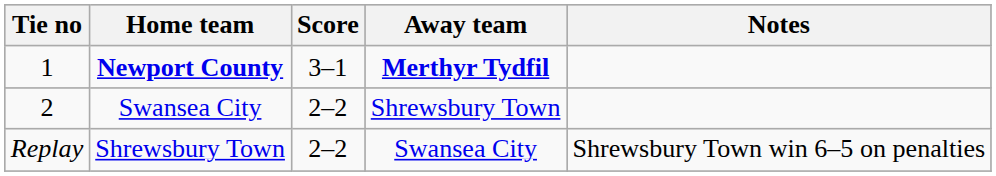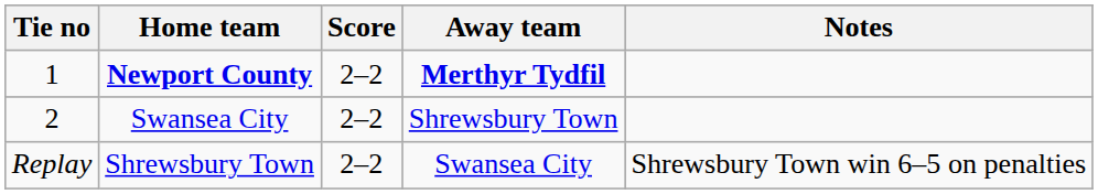Newport County | Score: 3–1 -> 2–2
